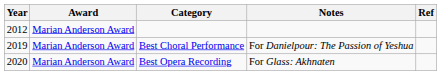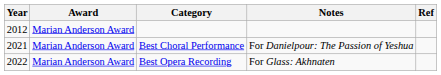Best Choral Performance | Year: 2019 -> 2021
Best Opera Recording | Year: 2020 -> 2022
